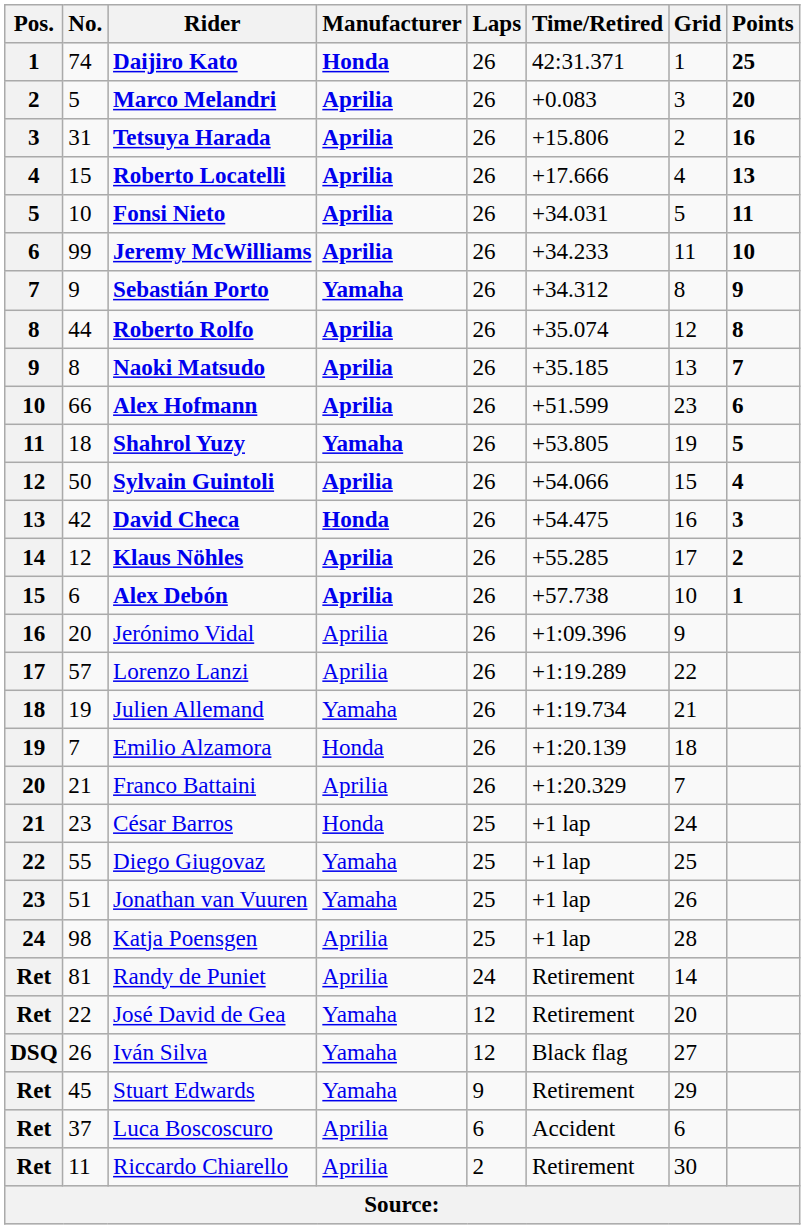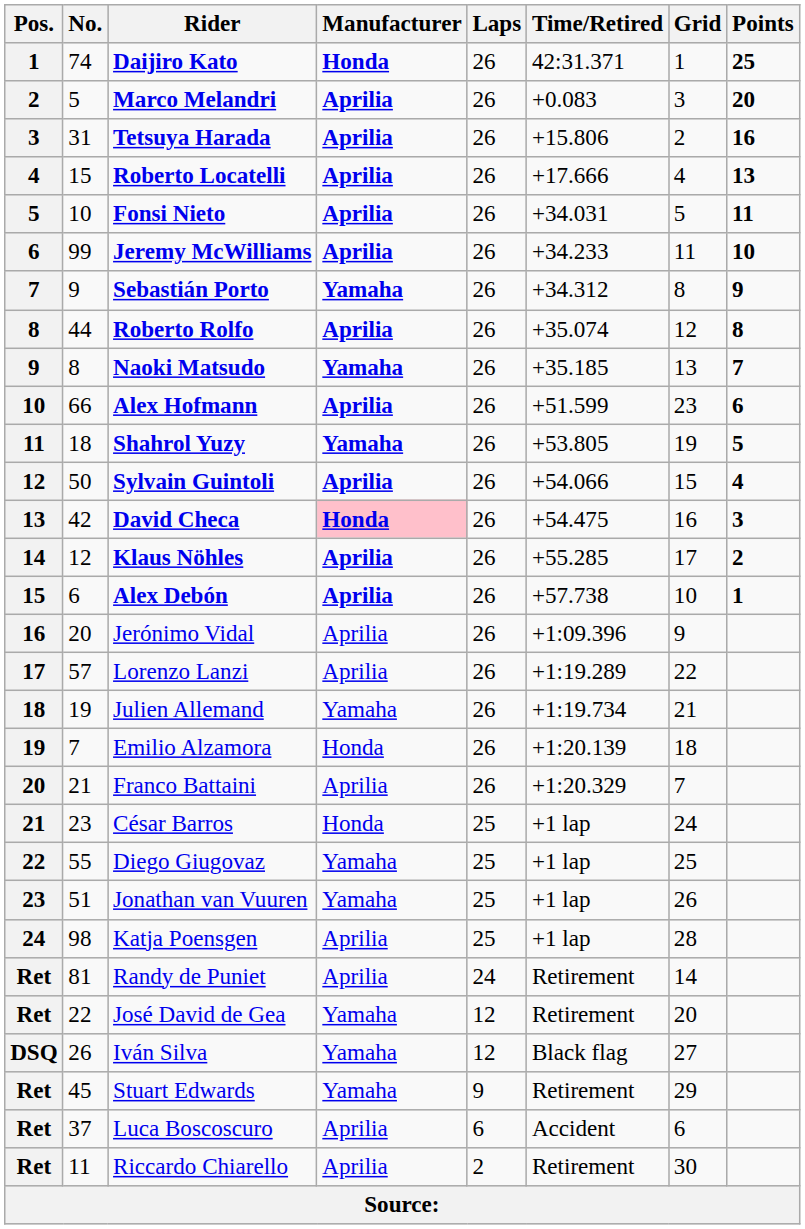Naoki Matsudo | Manufacturer: Aprilia -> Yamaha
David Checa | Manufacturer: no background -> pink background
